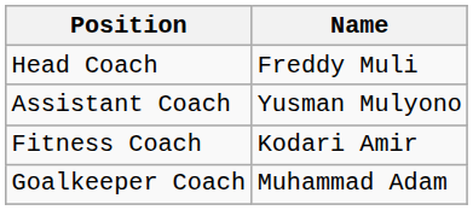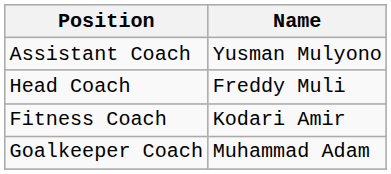rows swapped: Head Coach <-> Assistant Coach
